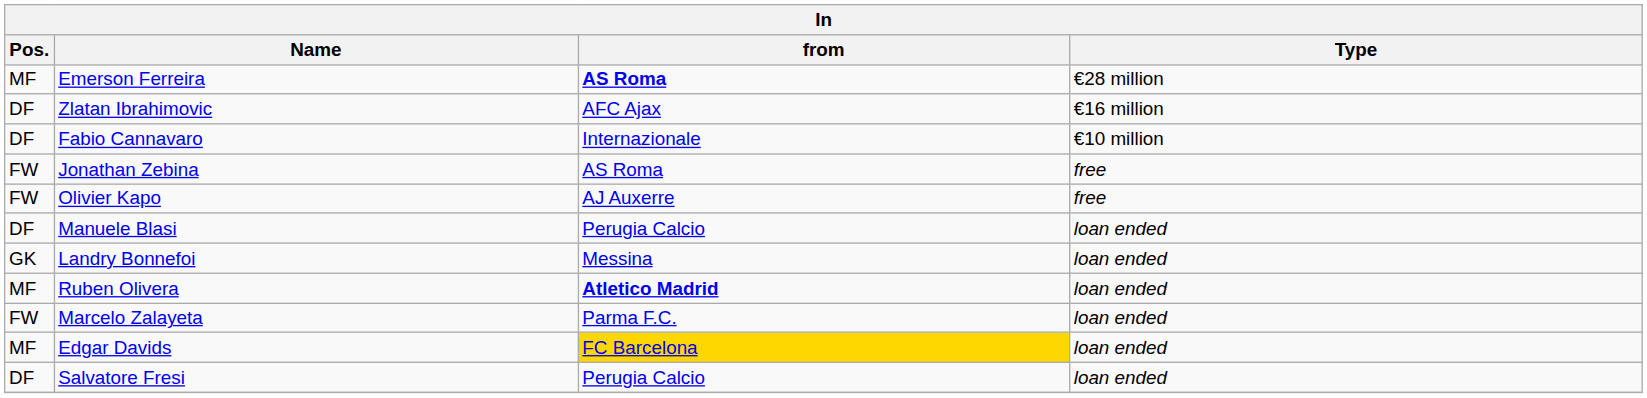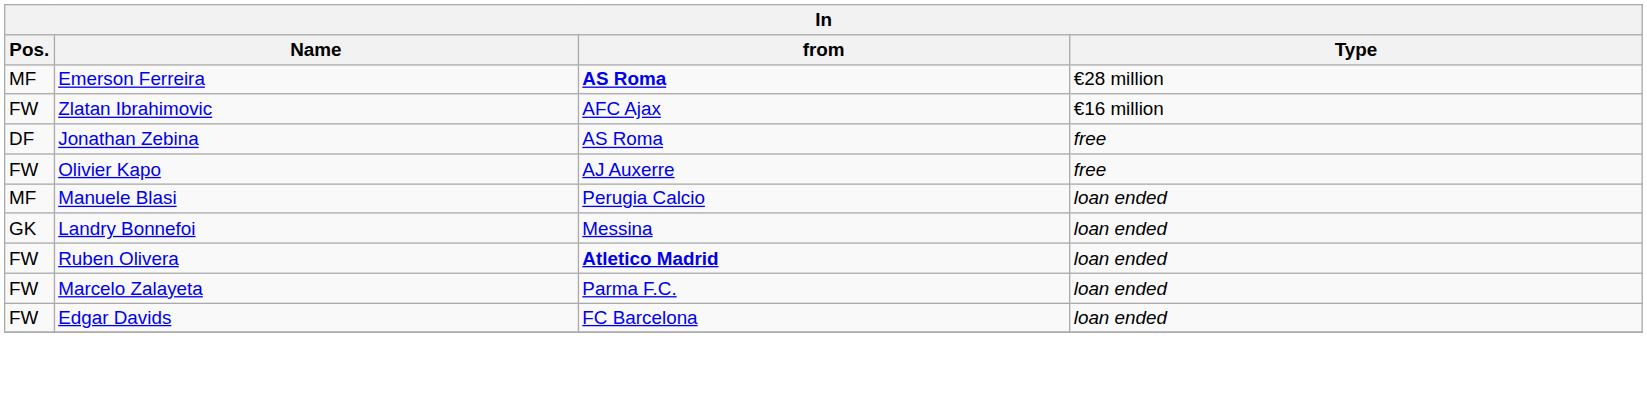Zlatan Ibrahimovic | Pos.: DF -> FW
- row: DF | Fabio Cannavaro | Internazionale | €10 million
Jonathan Zebina | Pos.: FW -> DF
Manuele Blasi | Pos.: DF -> MF
Ruben Olivera | Pos.: MF -> FW
Edgar Davids | Pos.: MF -> FW
Edgar Davids | from: gold background -> no background
- row: DF | Salvatore Fresi | Perugia Calcio | loan ended
